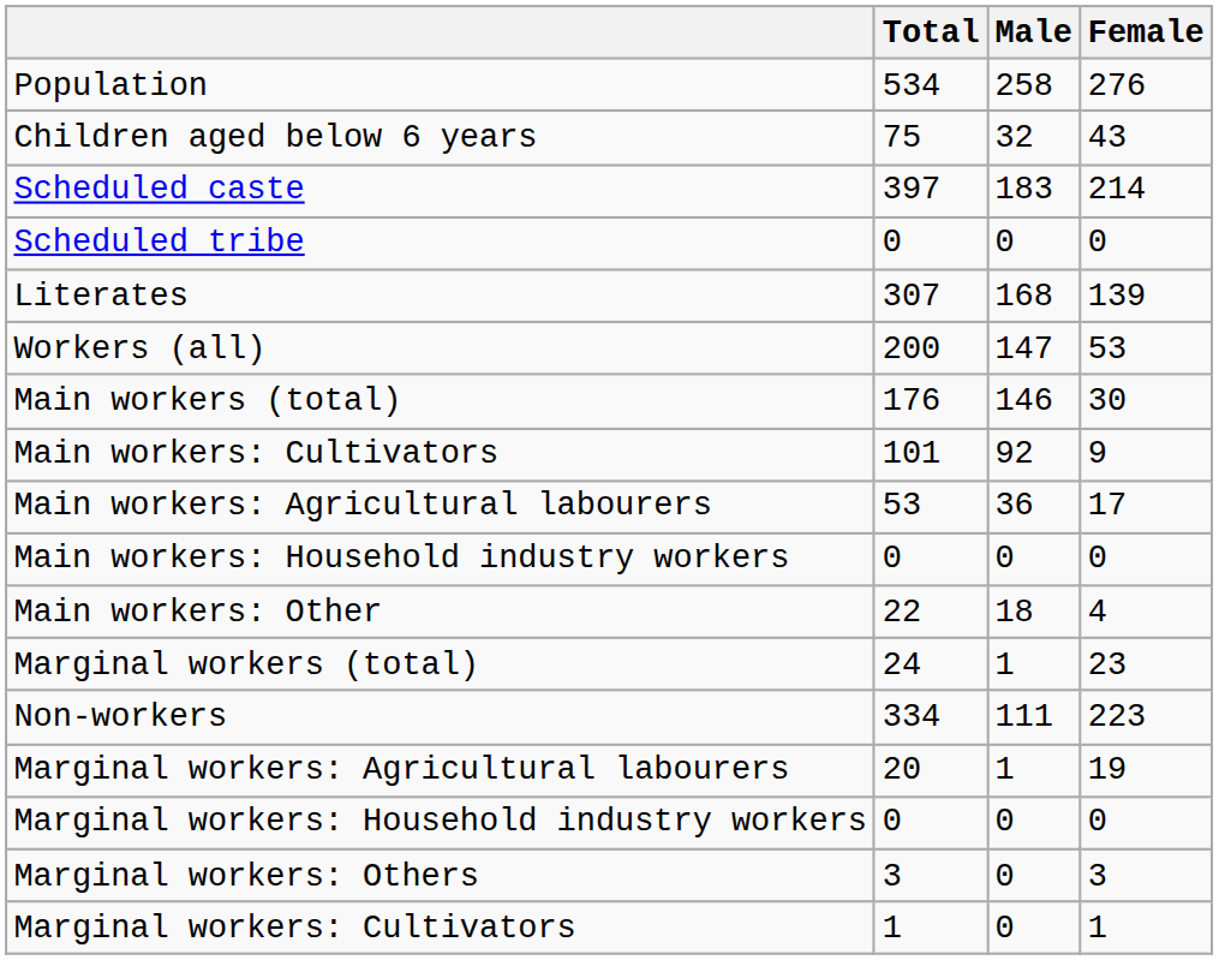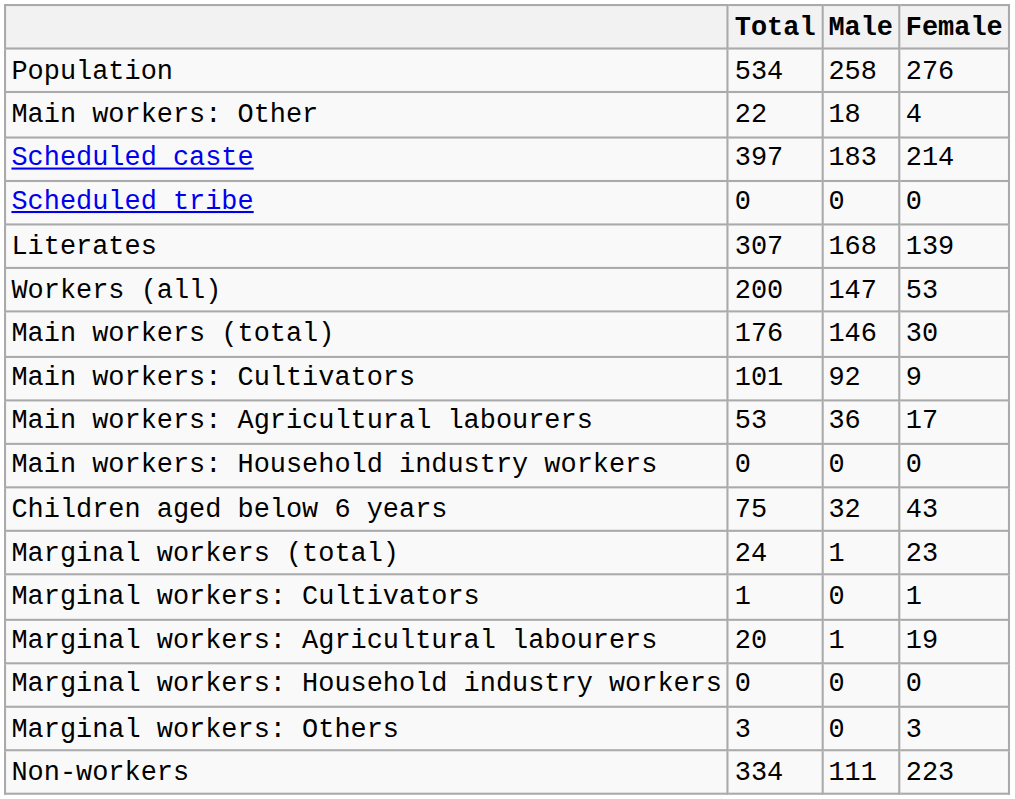rows swapped: Children aged below 6 years <-> Main workers: Other
rows swapped: Marginal workers: Cultivators <-> Non-workers
